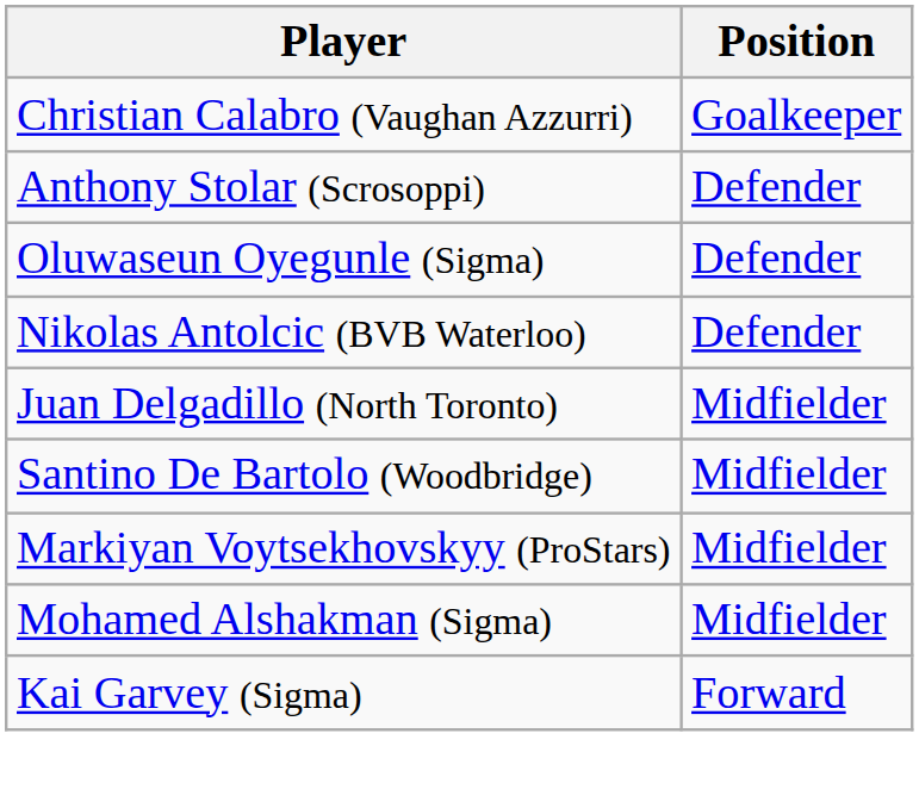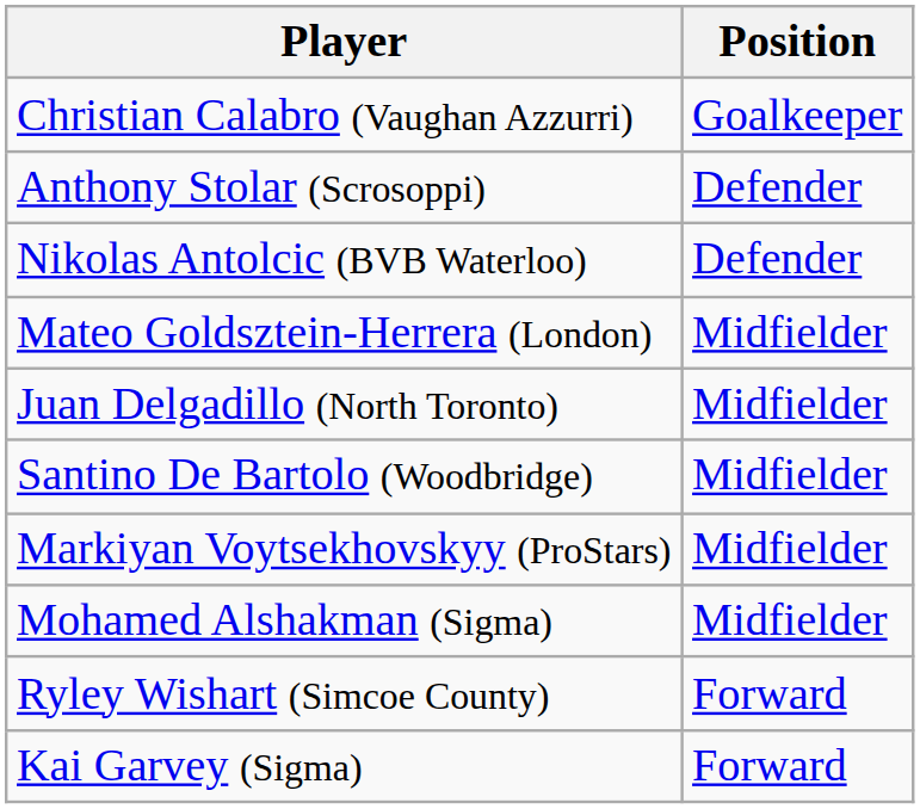- row: Oluwaseun Oyegunle (Sigma) | Defender
+ row: Mateo Goldsztein-Herrera (London) | Midfielder
+ row: Ryley Wishart (Simcoe County) | Forward
